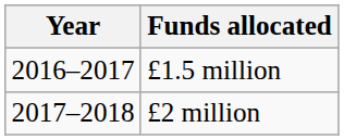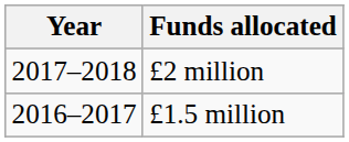rows swapped: £1.5 million <-> £2 million
